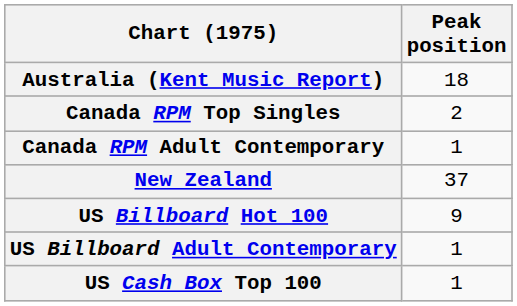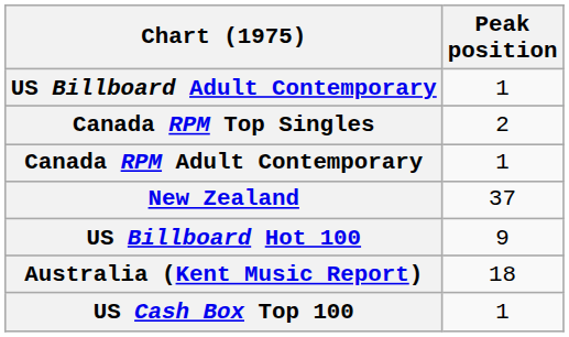rows swapped: Australia (Kent Music Report) <-> US Billboard Adult Contemporary
